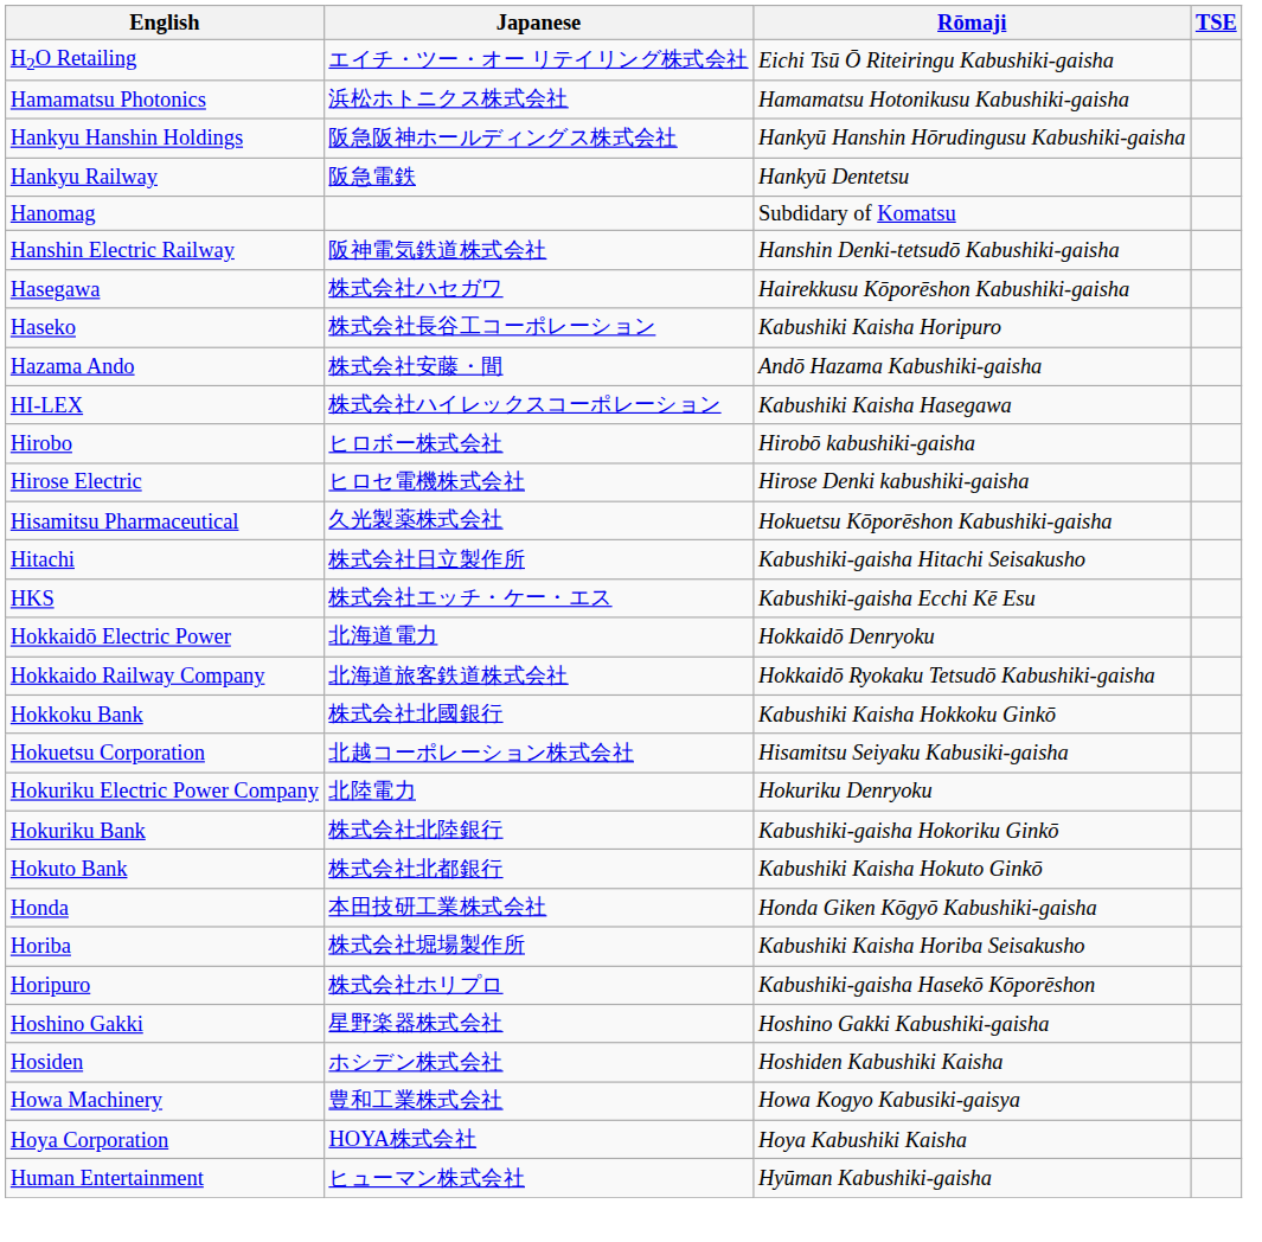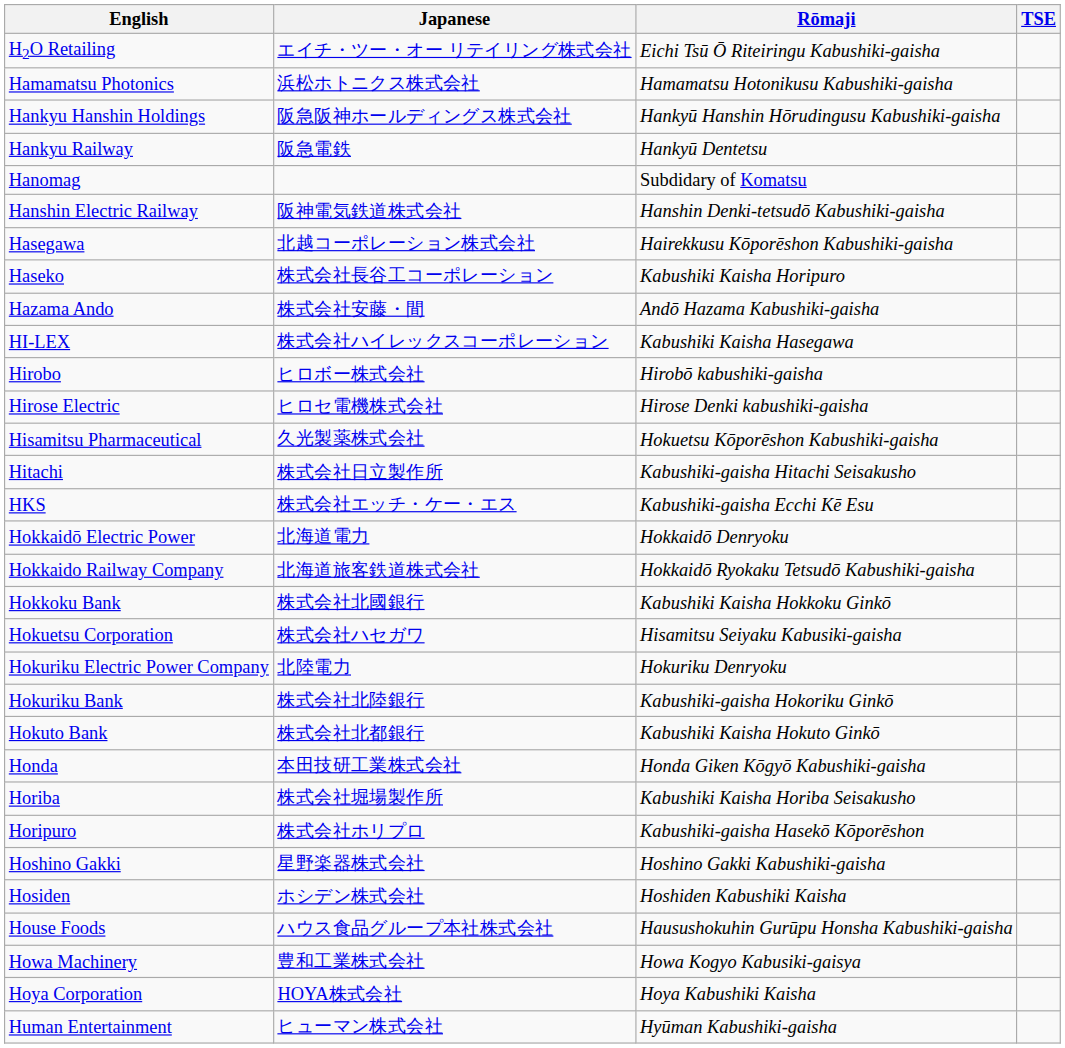Hasegawa | Japanese: 株式会社ハセガワ -> 北越コーポレーション株式会社
Hokuetsu Corporation | Japanese: 北越コーポレーション株式会社 -> 株式会社ハセガワ
+ row: House Foods | ハウス食品グループ本社株式会社 | Hausushokuhin Gurūpu Honsha Kabushiki-gaisha
